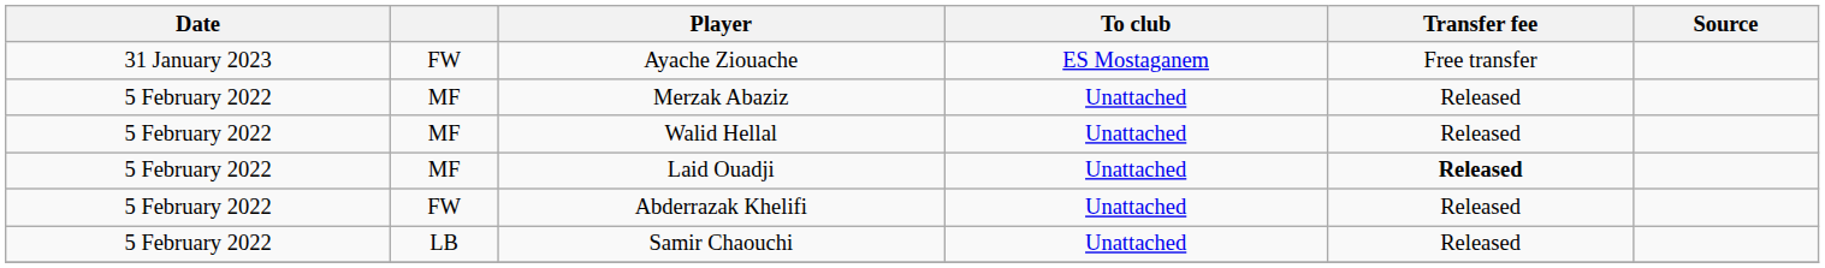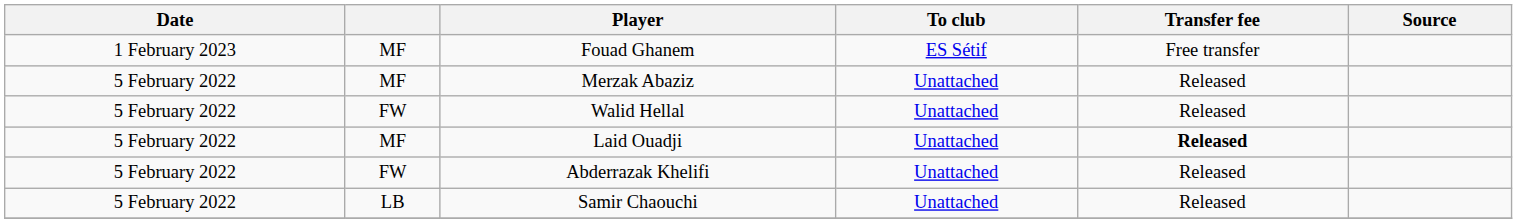- row: 31 January 2023 | FW | Ayache Ziouache | ES Mostaganem | Free transfer
+ row: 1 February 2023 | MF | Fouad Ghanem | ES Sétif | Free transfer
Walid Hellal | column 2: MF -> FW
